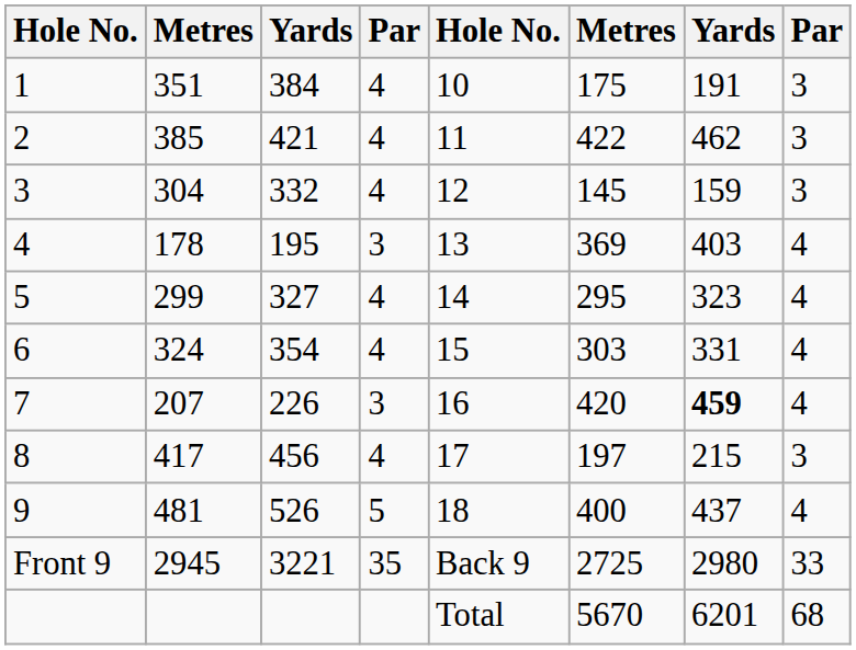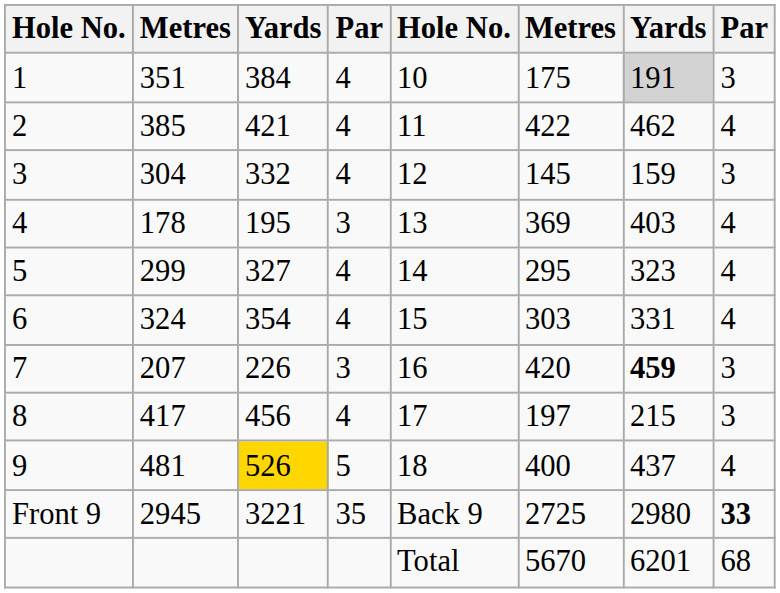1 | column 7: no background -> lightgrey background
2 | column 8: 3 -> 4
7 | column 8: 4 -> 3
9 | column 3: no background -> gold background
Front 9 | column 8: normal -> bold
